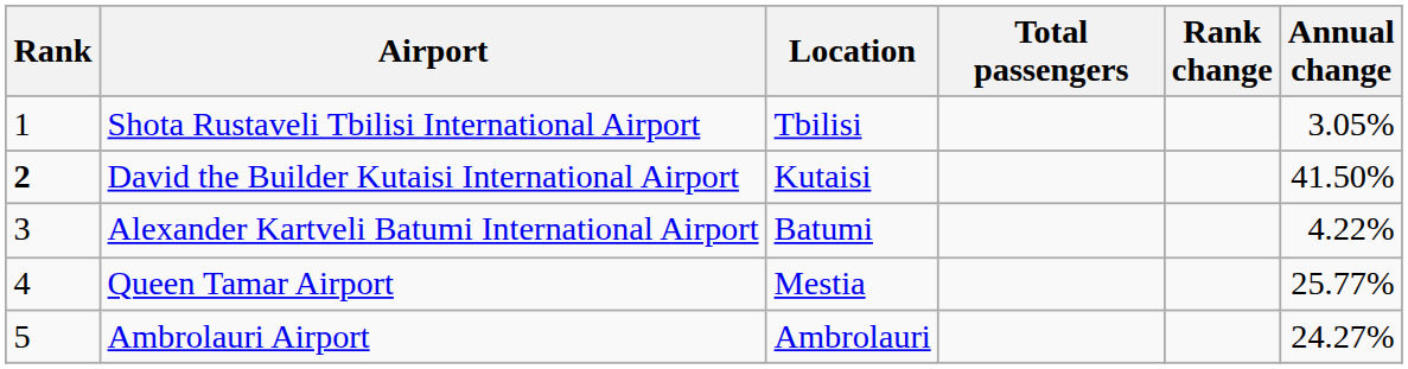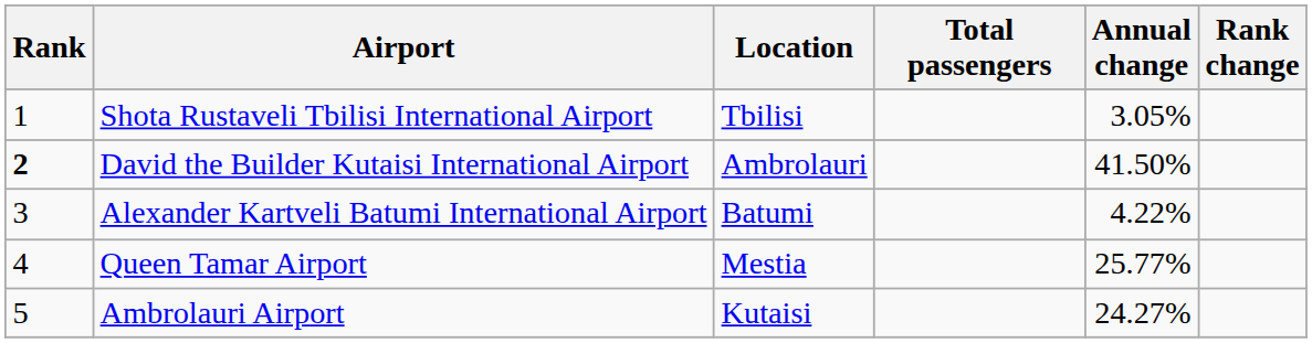columns swapped: Annual change <-> Rank change
David the Builder Kutaisi International Airport | Location: Kutaisi -> Ambrolauri
Ambrolauri Airport | Location: Ambrolauri -> Kutaisi
